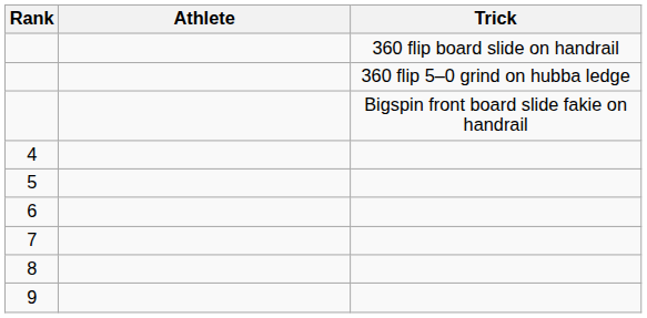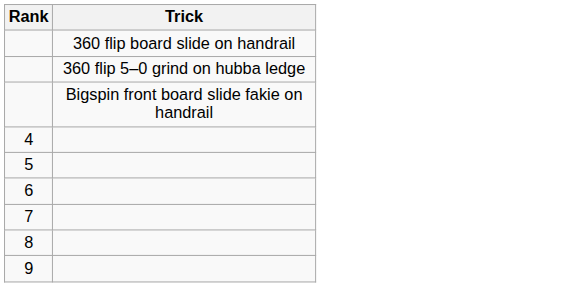- column: Athlete
